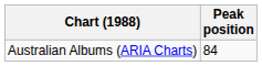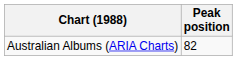Australian Albums (ARIA Charts) | Peak position: 84 -> 82
